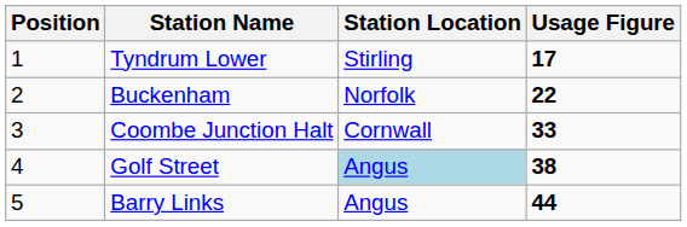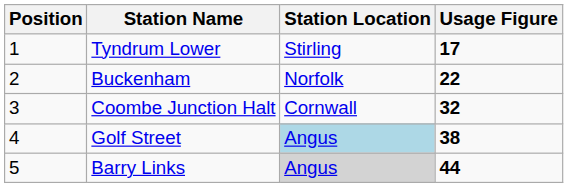Coombe Junction Halt | Usage Figure: 33 -> 32
Barry Links | Station Location: no background -> lightgrey background
